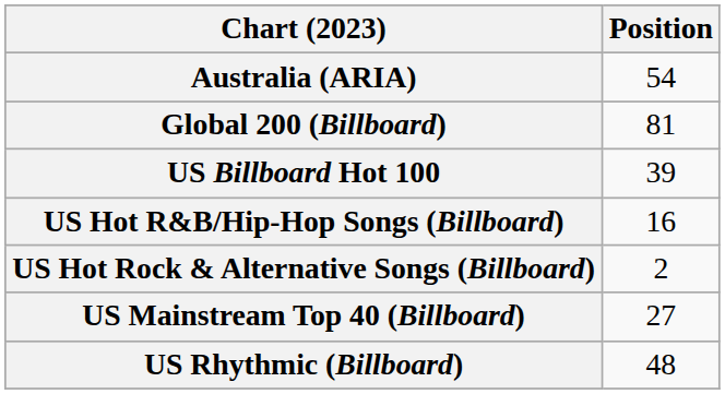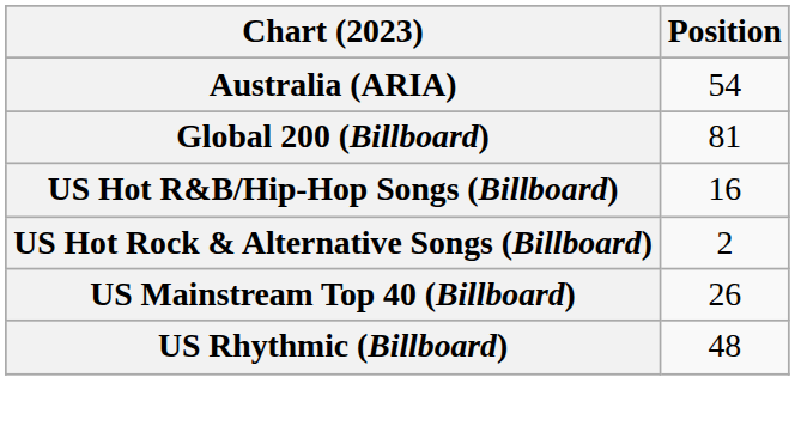- row: US Billboard Hot 100 | 39
US Mainstream Top 40 (Billboard) | Position: 27 -> 26
